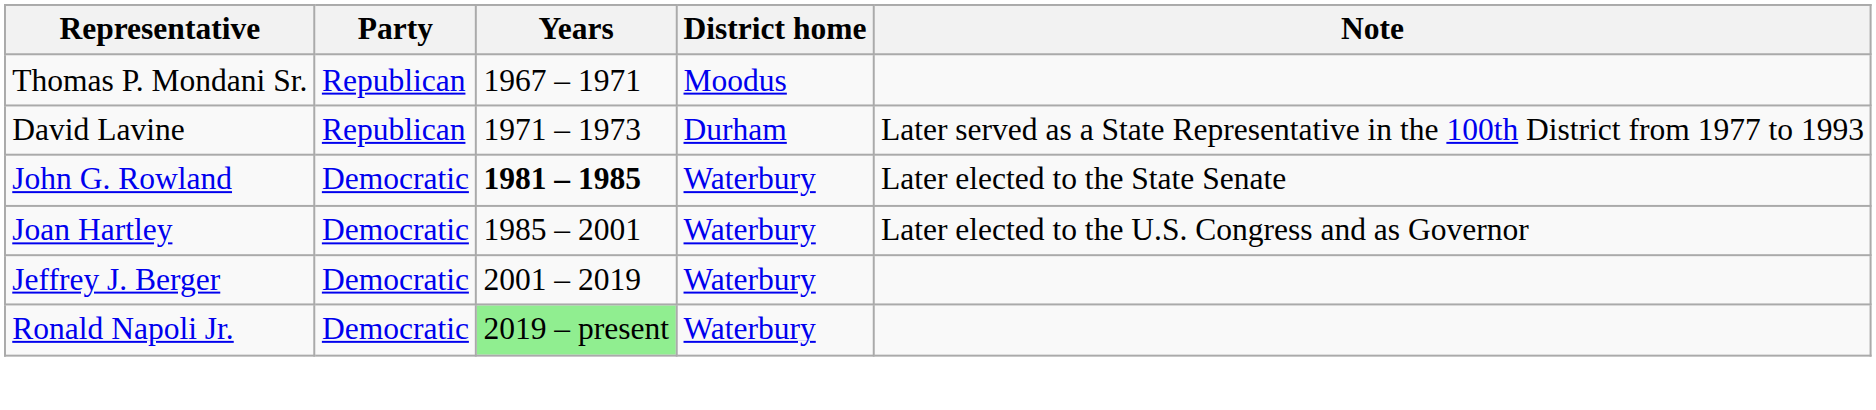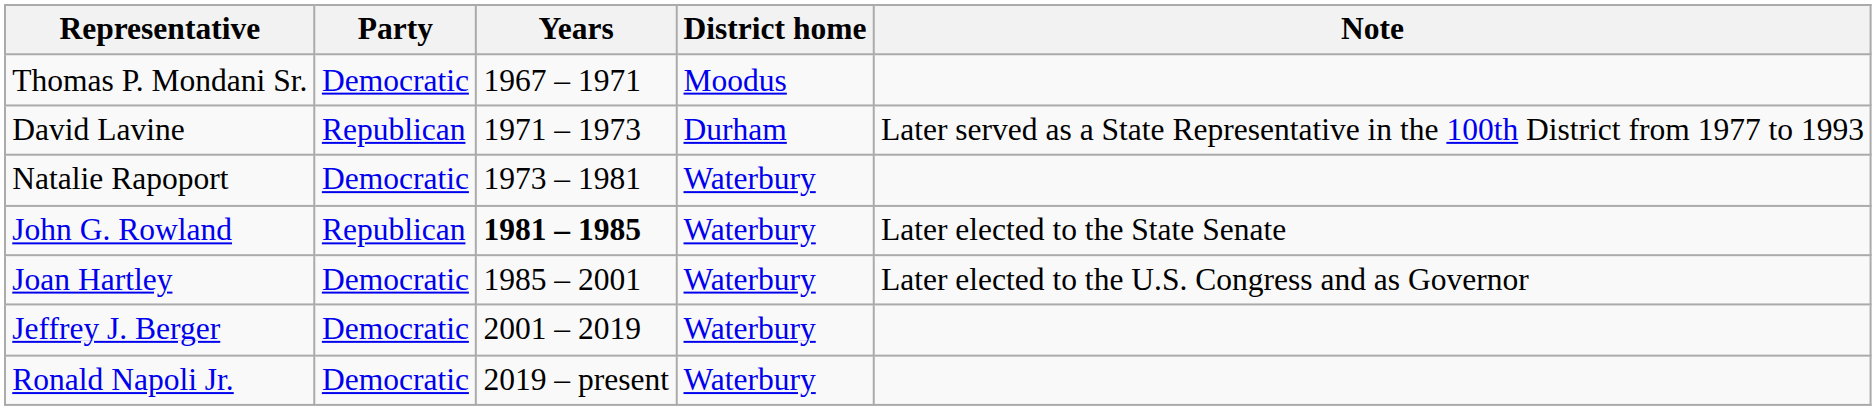Thomas P. Mondani Sr. | Party: Republican -> Democratic
+ row: Natalie Rapoport | Democratic | 1973 – 1981 | Waterbury
John G. Rowland | Party: Democratic -> Republican
Ronald Napoli Jr. | Years: lightgreen background -> no background
